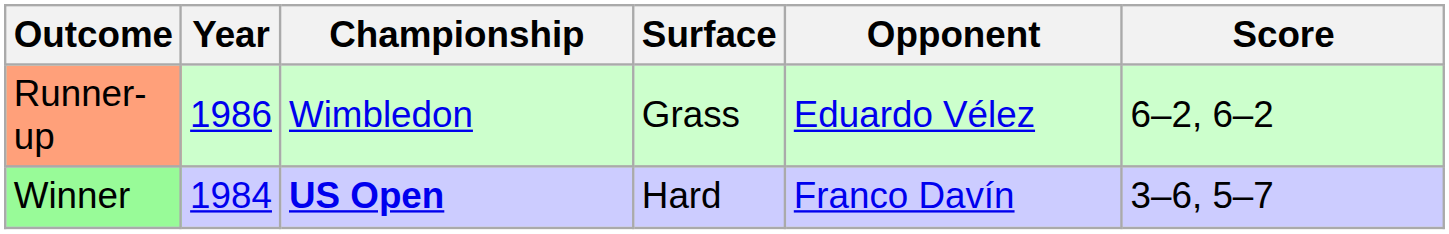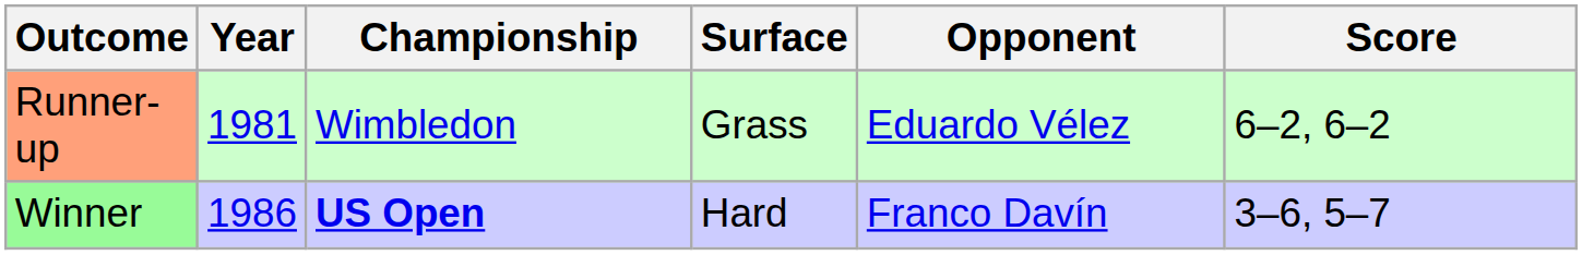Runner-up | Year: 1986 -> 1981
Winner | Year: 1984 -> 1986
